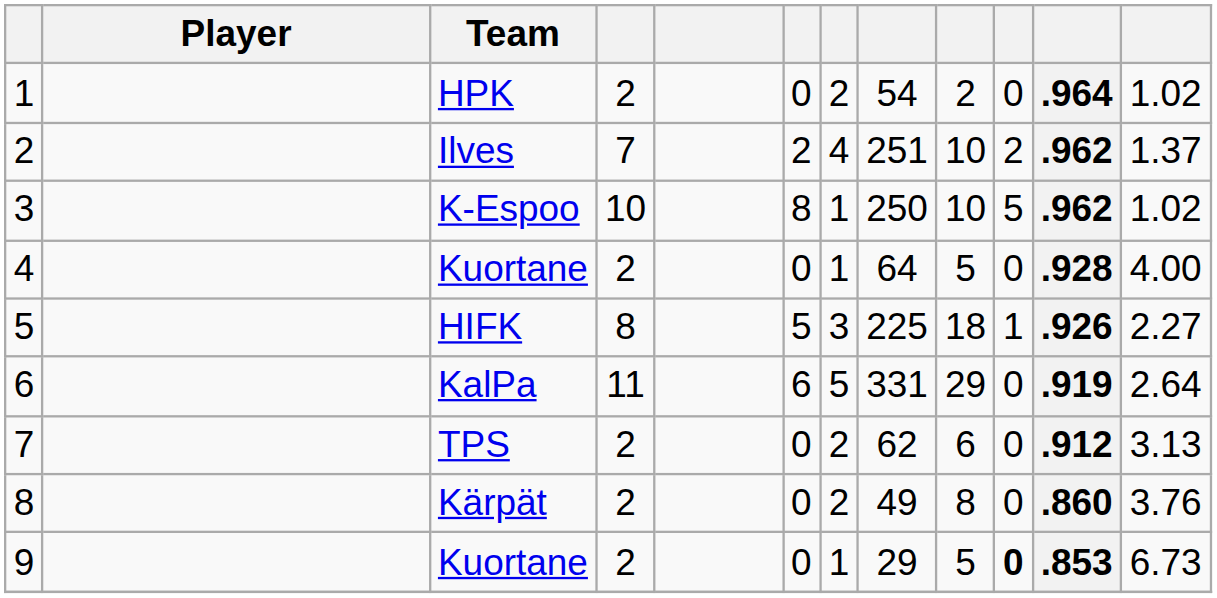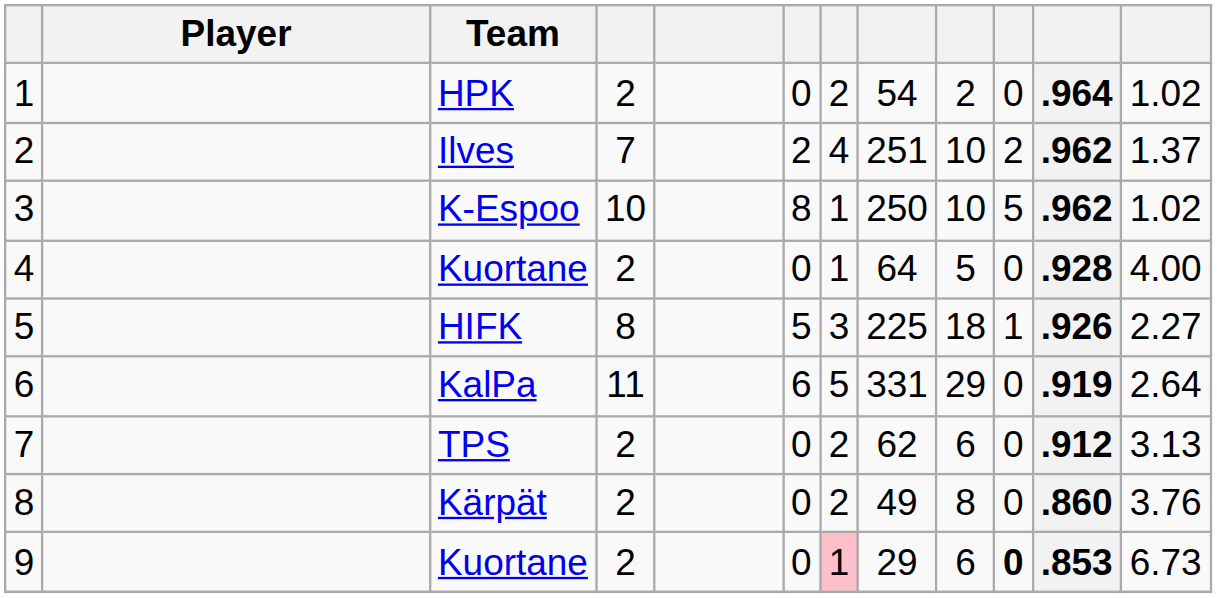9 | column 7: no background -> pink background
9 | column 9: 5 -> 6
